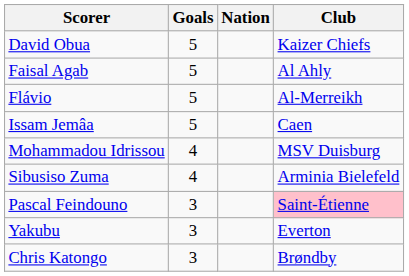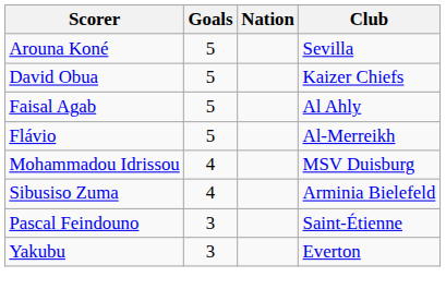+ row: Arouna Koné | 5 | Sevilla
- row: Issam Jemâa | 5 | Caen
Pascal Feindouno | Club: pink background -> no background
- row: Chris Katongo | 3 | Brøndby
